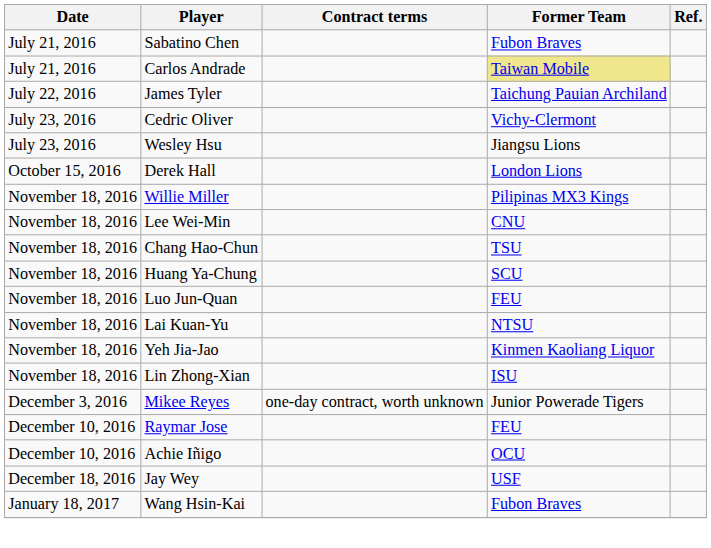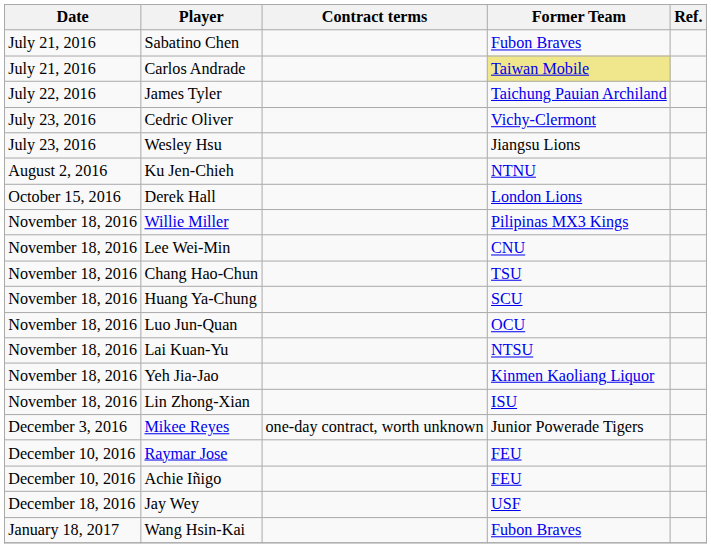+ row: August 2, 2016 | Ku Jen-Chieh | NTNU
Luo Jun-Quan | Former Team: FEU -> OCU
Achie Iñigo | Former Team: OCU -> FEU
